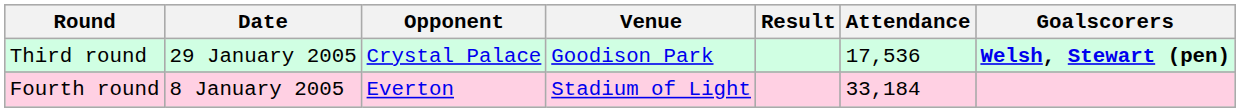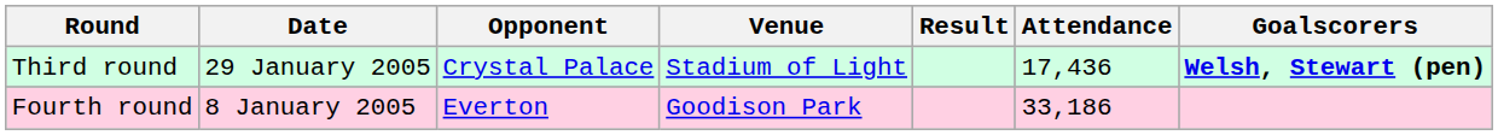Third round | Venue: Goodison Park -> Stadium of Light
Third round | Attendance: 17,536 -> 17,436
Fourth round | Venue: Stadium of Light -> Goodison Park
Fourth round | Attendance: 33,184 -> 33,186
